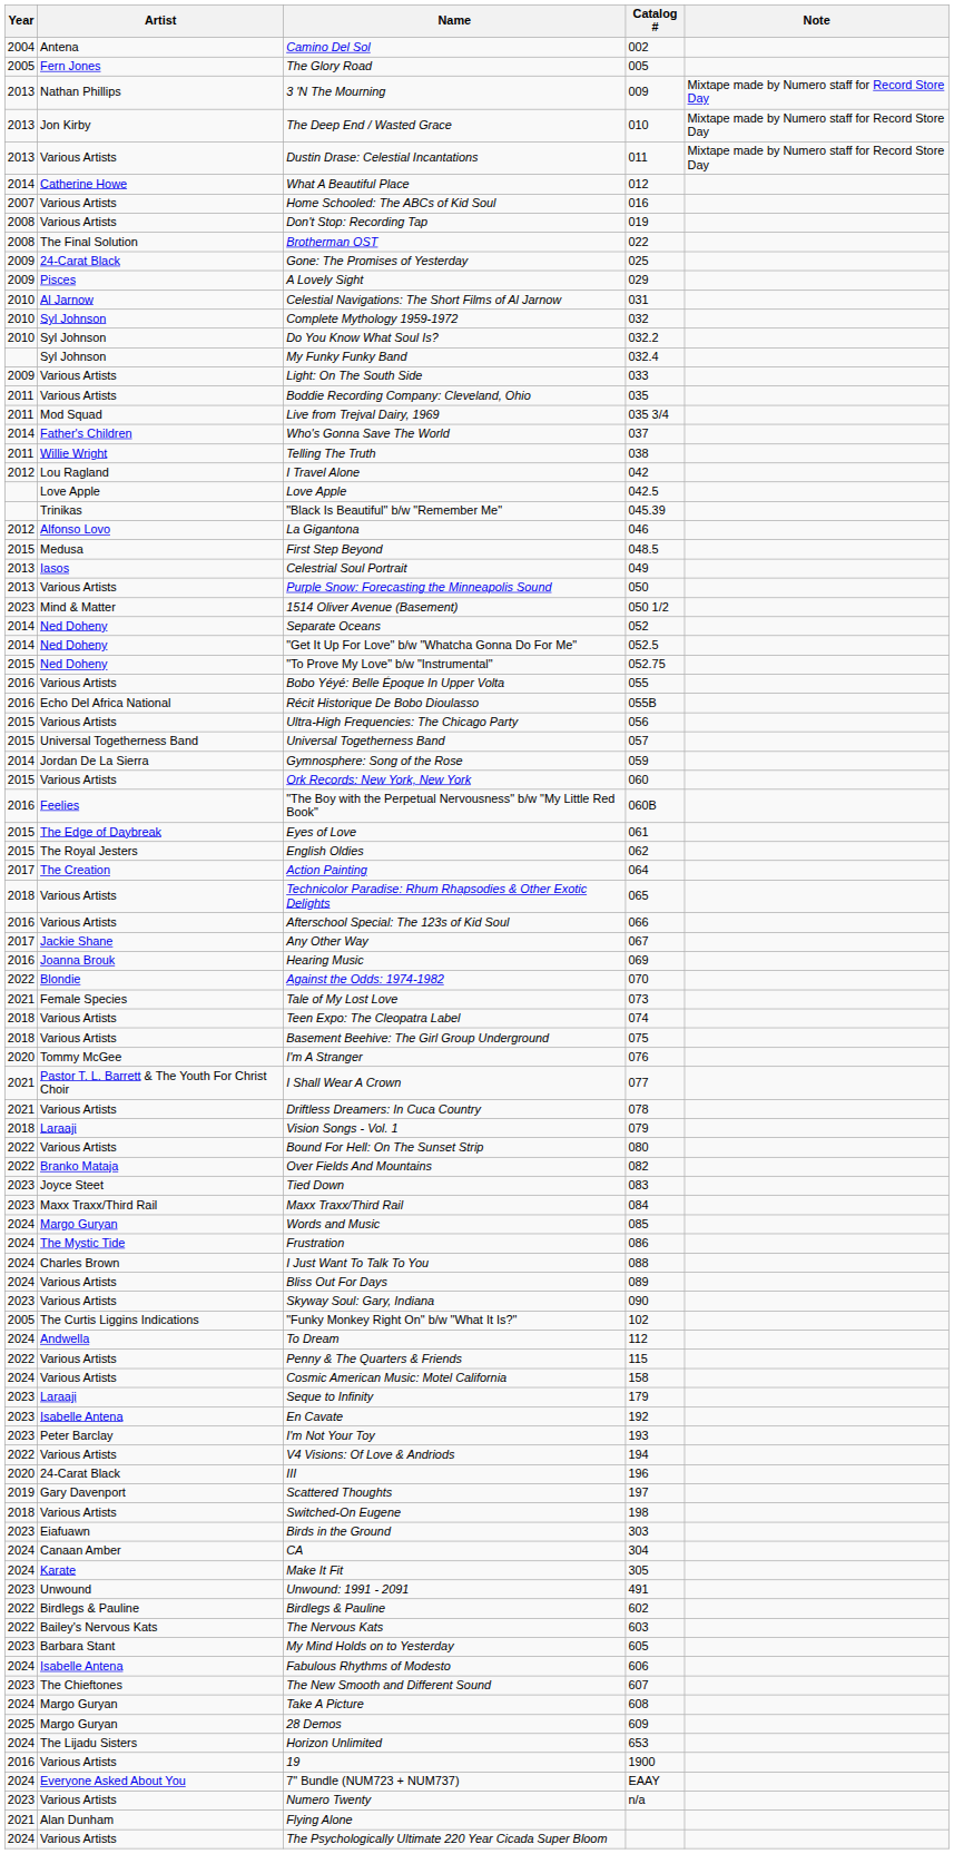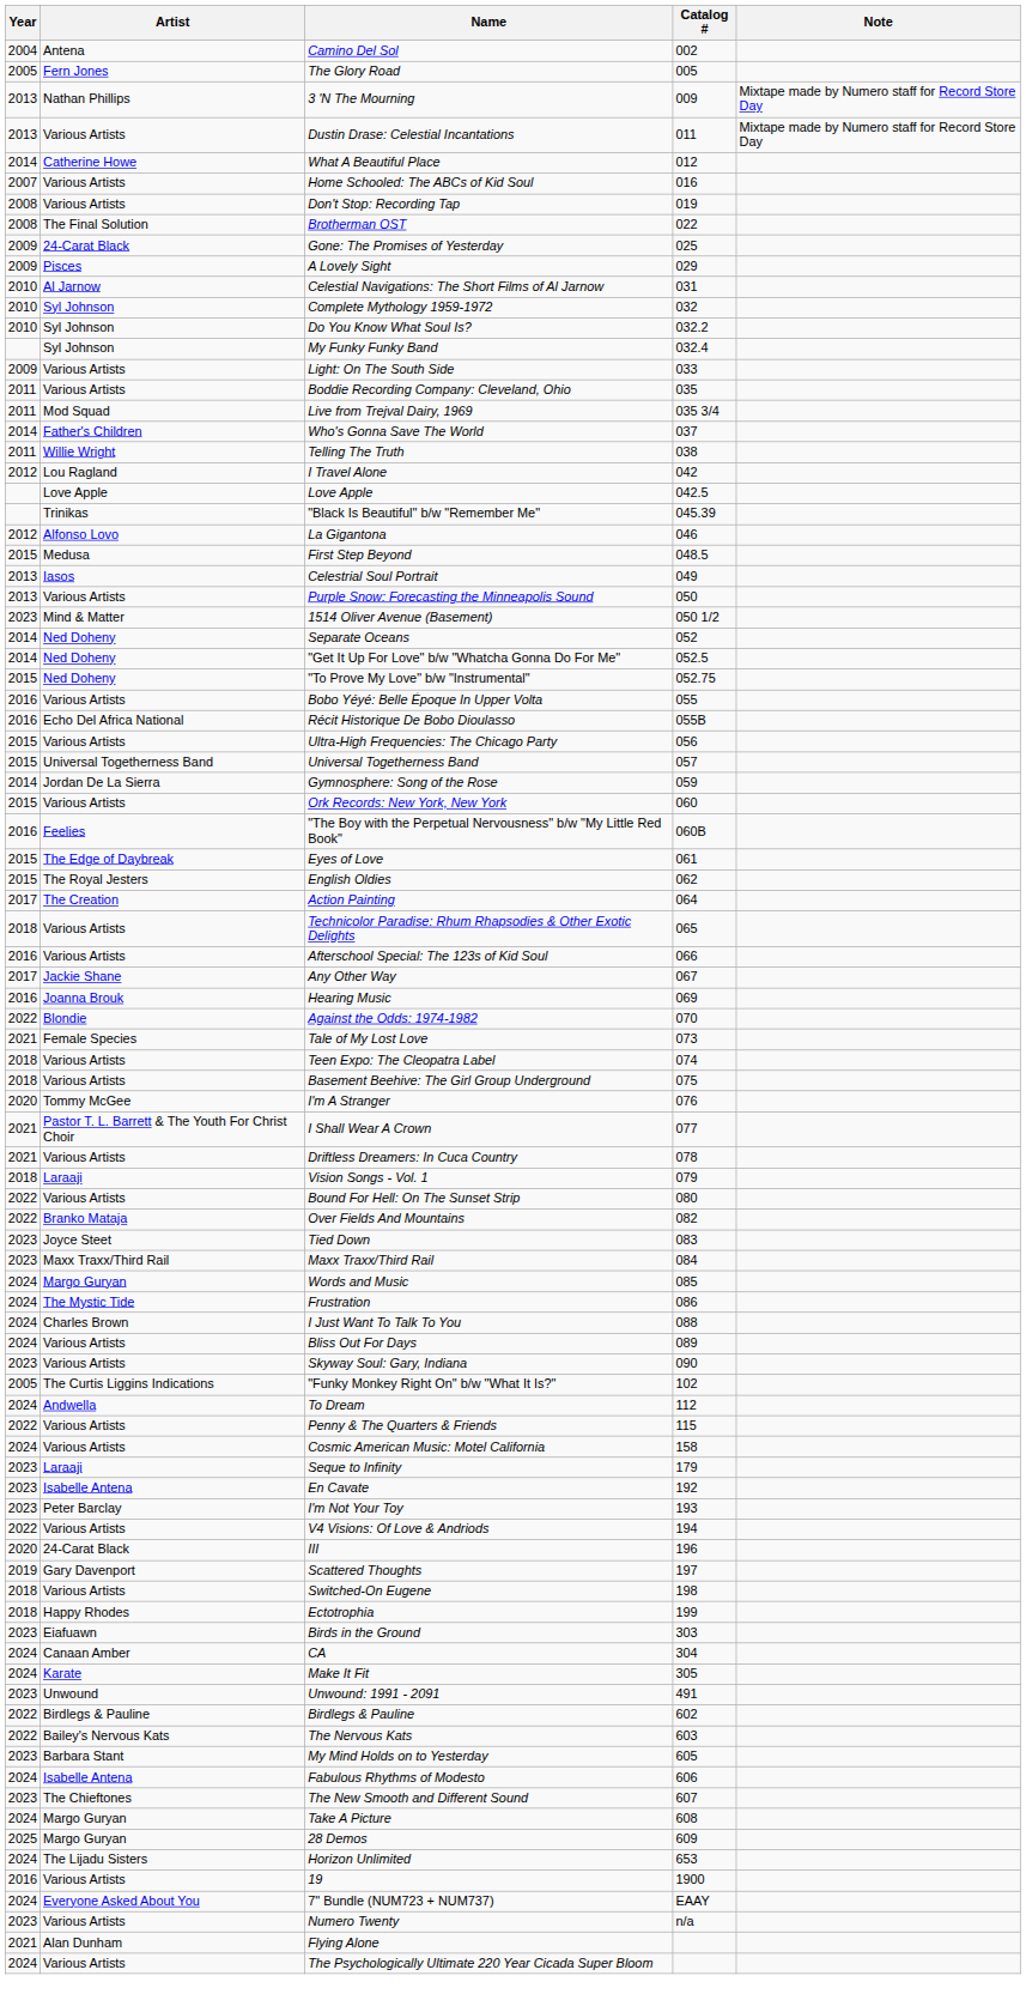- row: 2013 | Jon Kirby | The Deep End / Wasted Grace | 010 | Mixtape made by Numero staff for Record Store Day
+ row: 2018 | Happy Rhodes | Ectotrophia | 199
